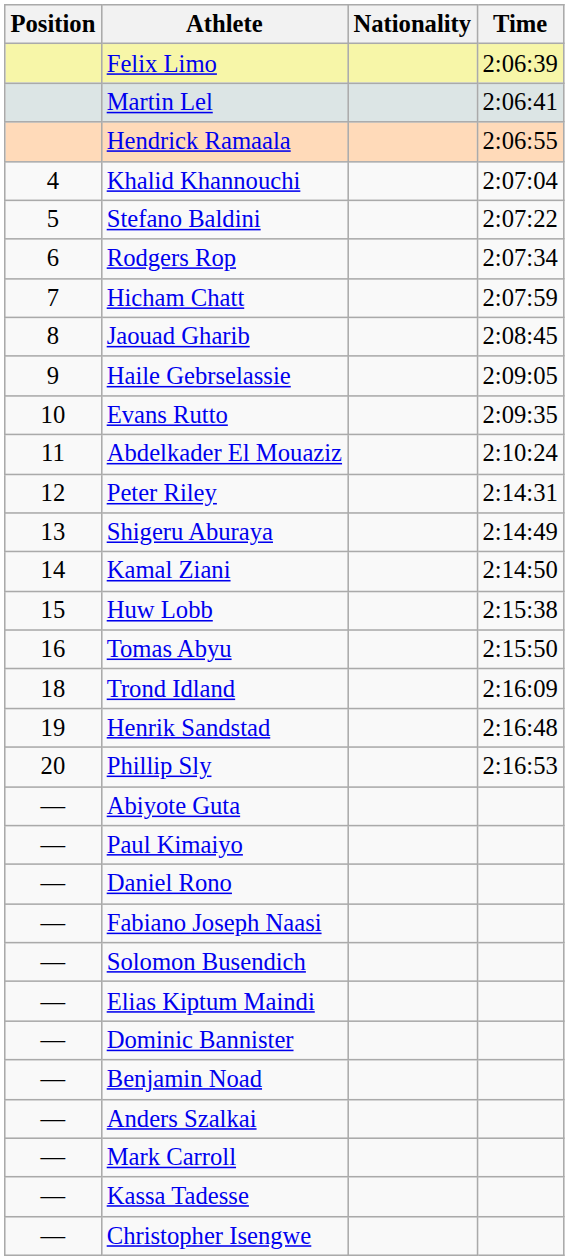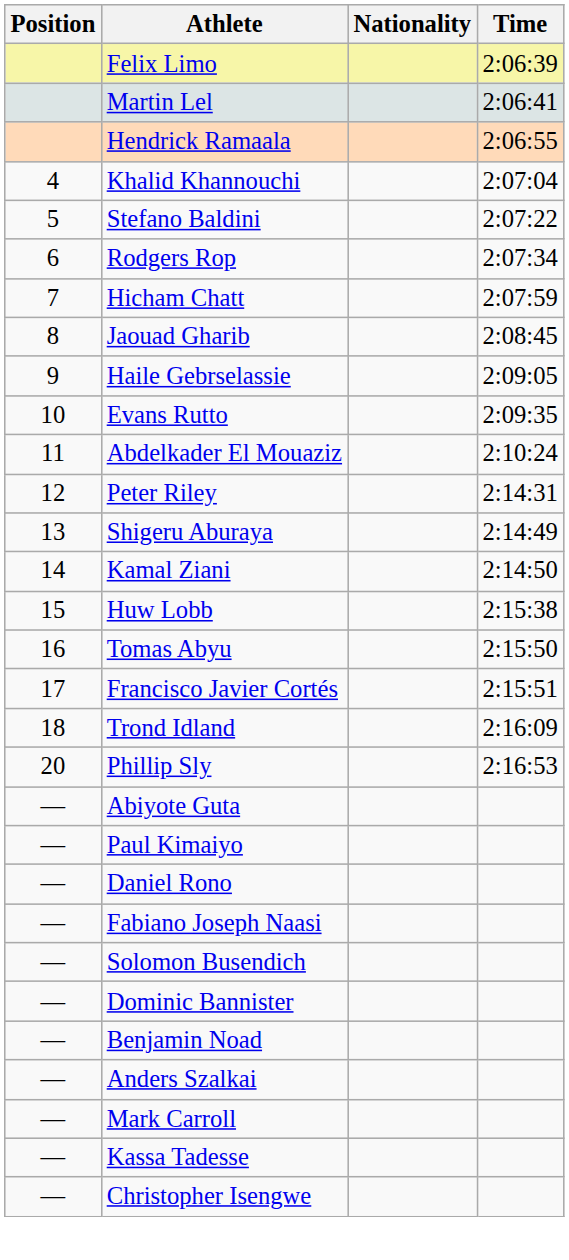+ row: 17 | Francisco Javier Cortés | 2:15:51
- row: 19 | Henrik Sandstad | 2:16:48
- row: — | Elias Kiptum Maindi
